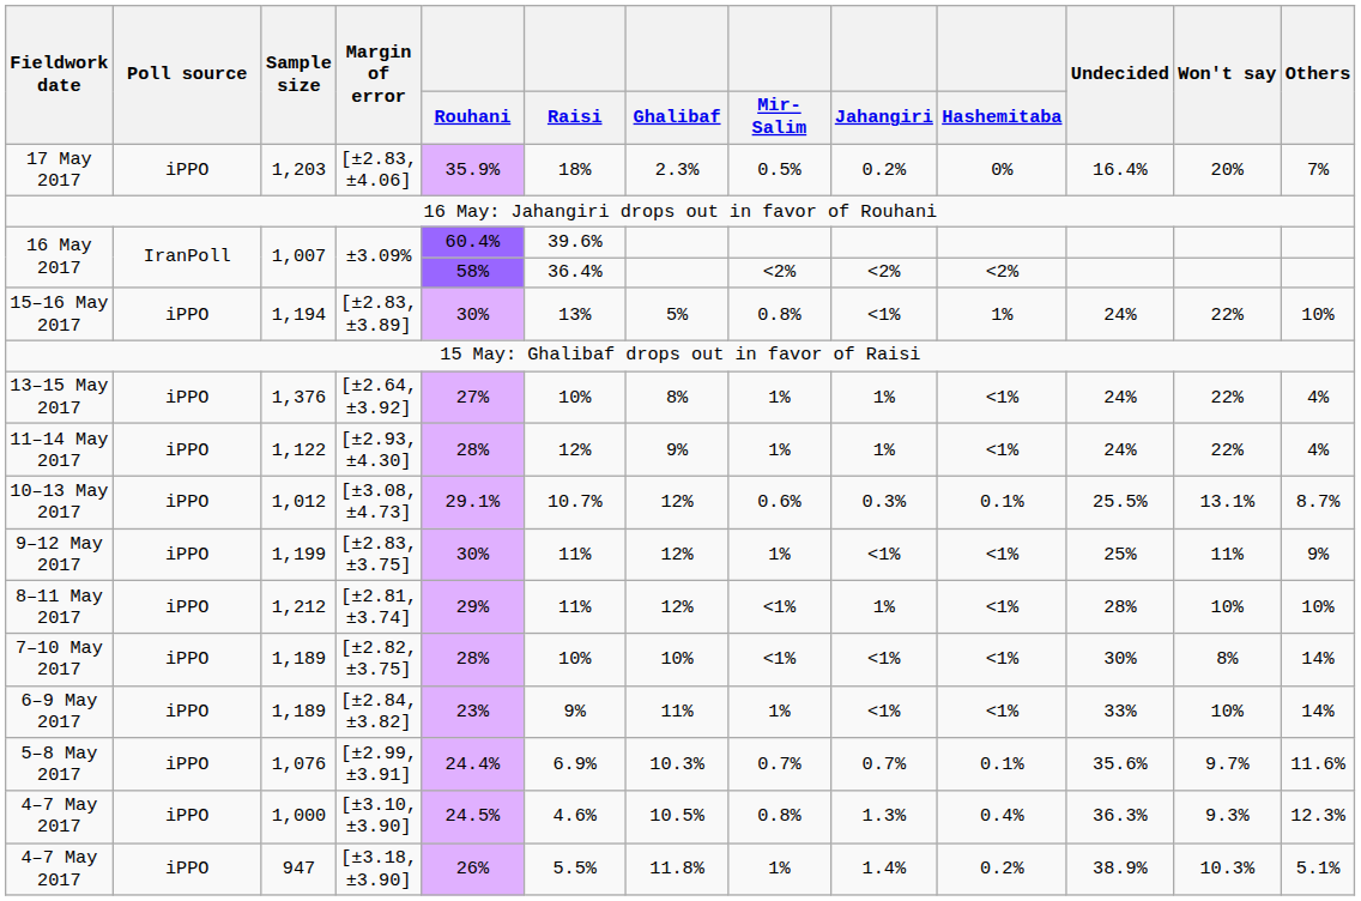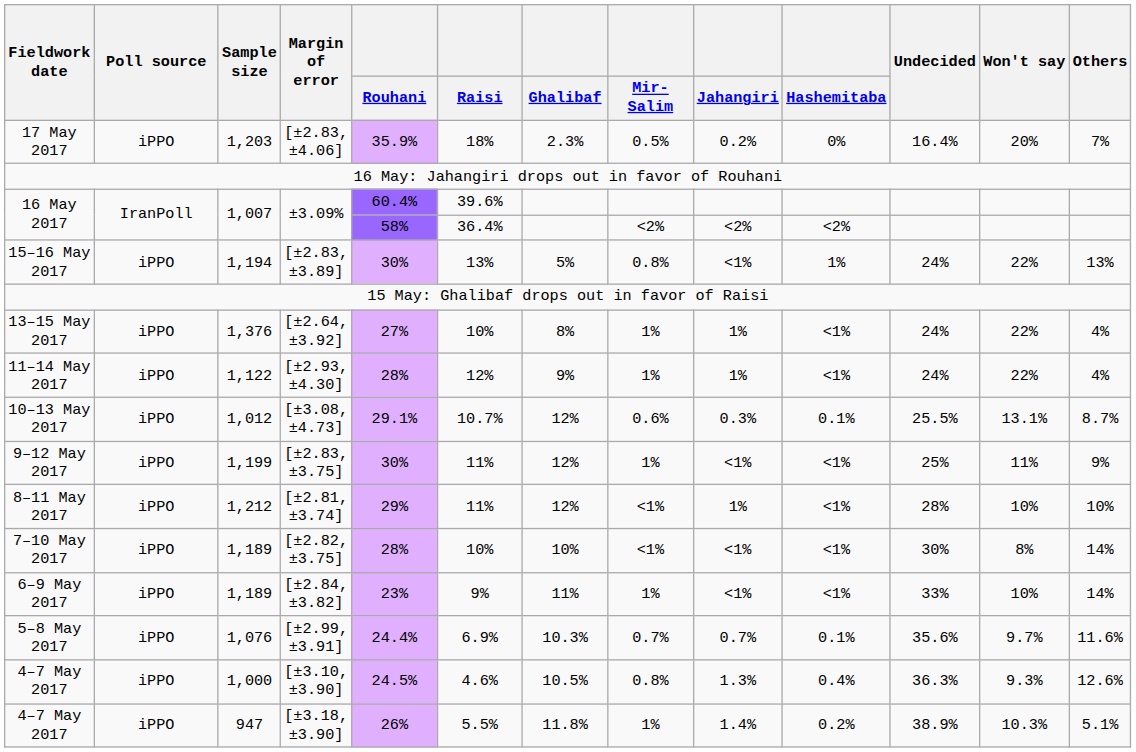[±2.83,±3.89] | Others: 10% -> 13%
[±3.10,±3.90] | Others: 12.3% -> 12.6%
